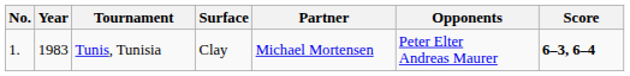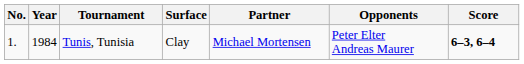Tunis, Tunisia | Year: 1983 -> 1984
